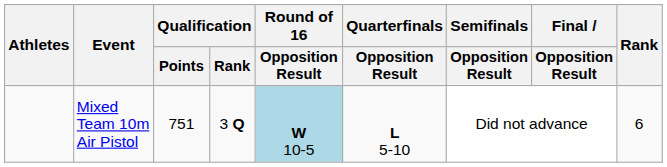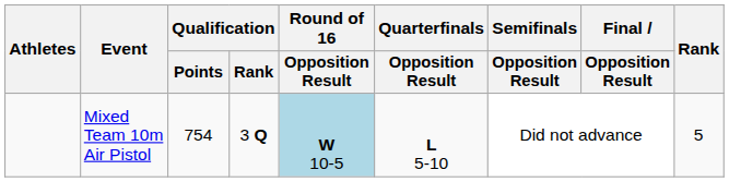Mixed Team 10m Air Pistol | Qualification / Points: 751 -> 754
Mixed Team 10m Air Pistol | Rank: 6 -> 5
